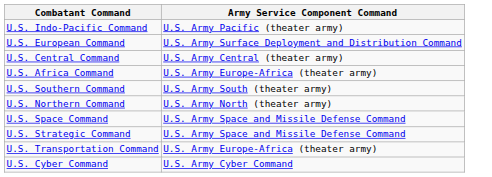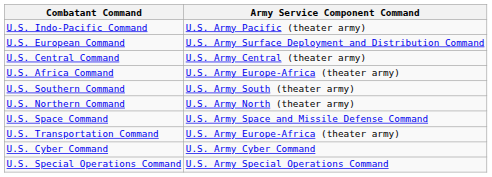- row: U.S. Strategic Command | U.S. Army Space and Missile Defense Command
+ row: U.S. Special Operations Command | U.S. Army Special Operations Command
